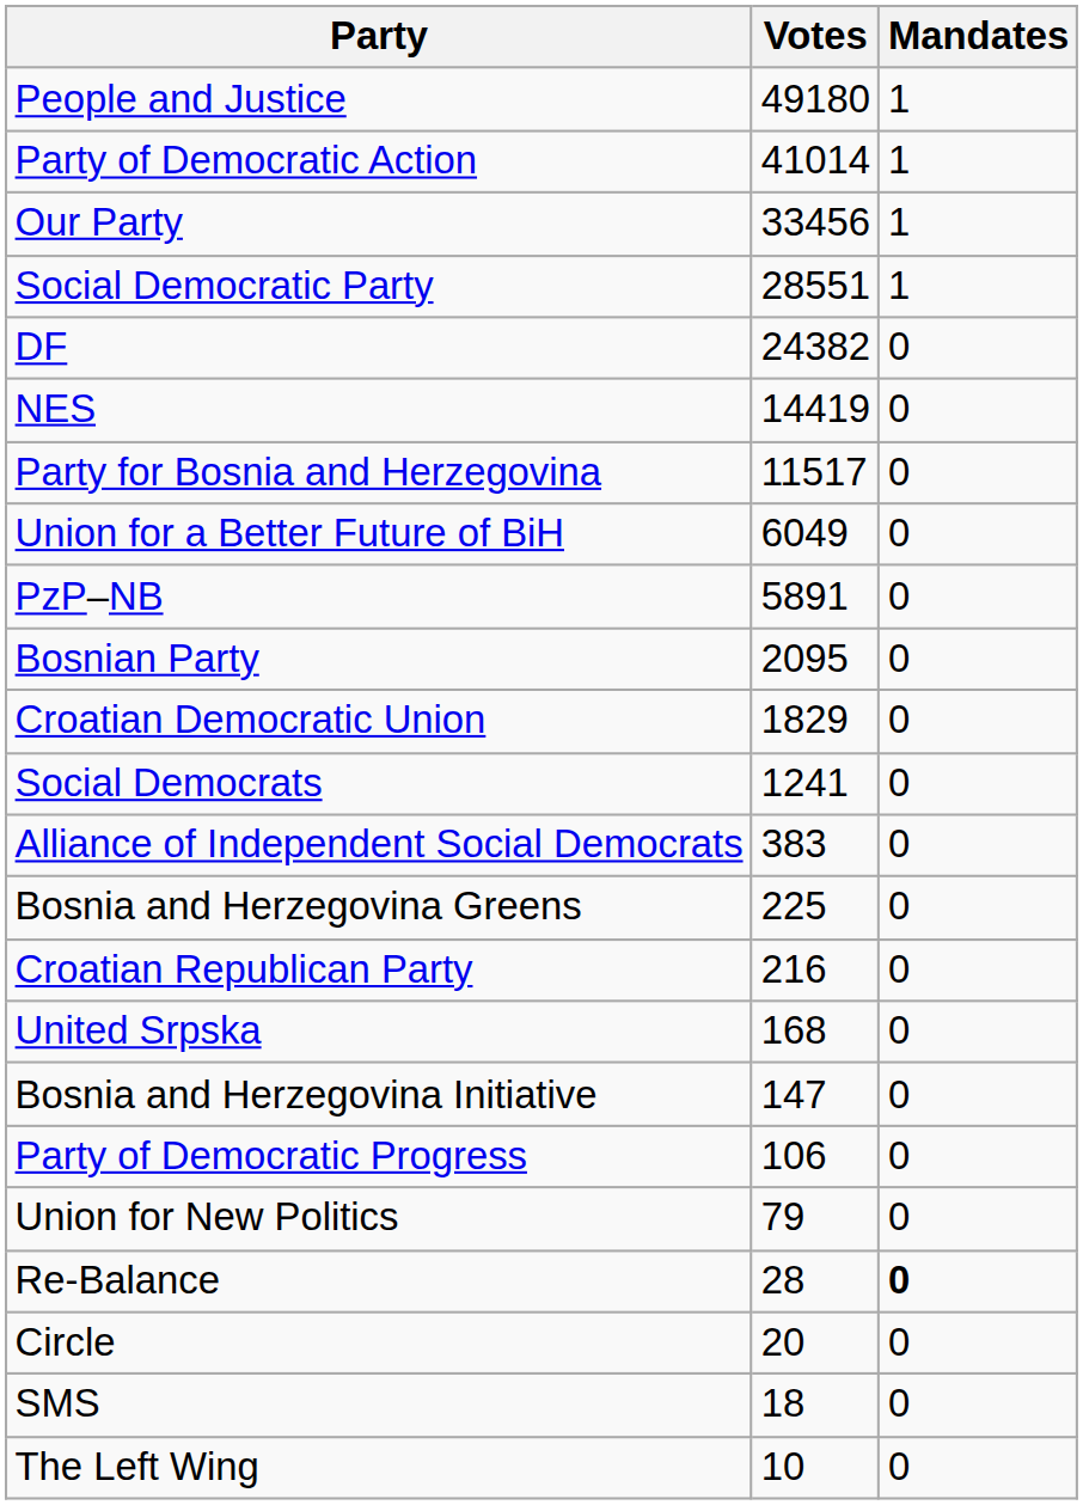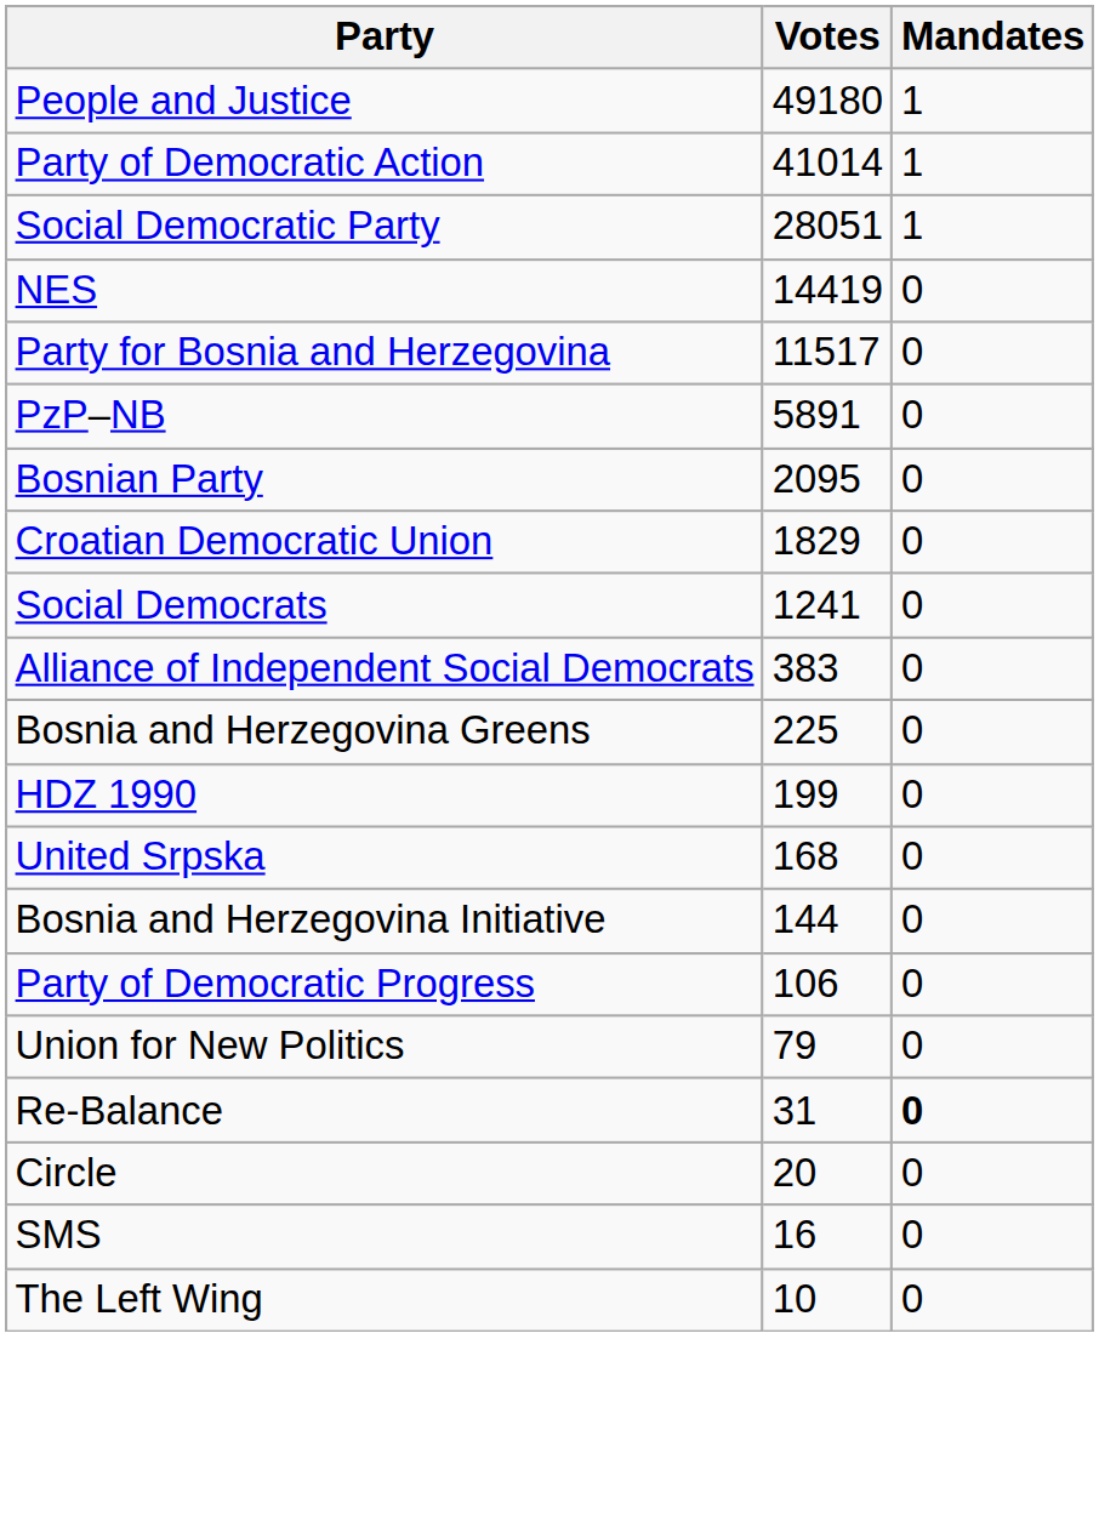- row: Our Party | 33456 | 1
Social Democratic Party | Votes: 28551 -> 28051
- row: DF | 24382 | 0
- row: Union for a Better Future of BiH | 6049 | 0
- row: Croatian Republican Party | 216 | 0
+ row: HDZ 1990 | 199 | 0
Bosnia and Herzegovina Initiative | Votes: 147 -> 144
Re-Balance | Votes: 28 -> 31
SMS | Votes: 18 -> 16
